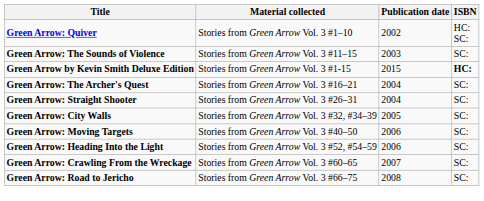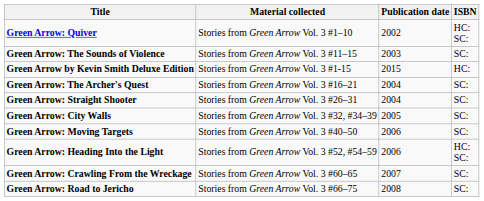Green Arrow by Kevin Smith Deluxe Edition | ISBN: bold -> normal
Green Arrow: Heading Into the Light | ISBN: SC: -> HC: SC:
